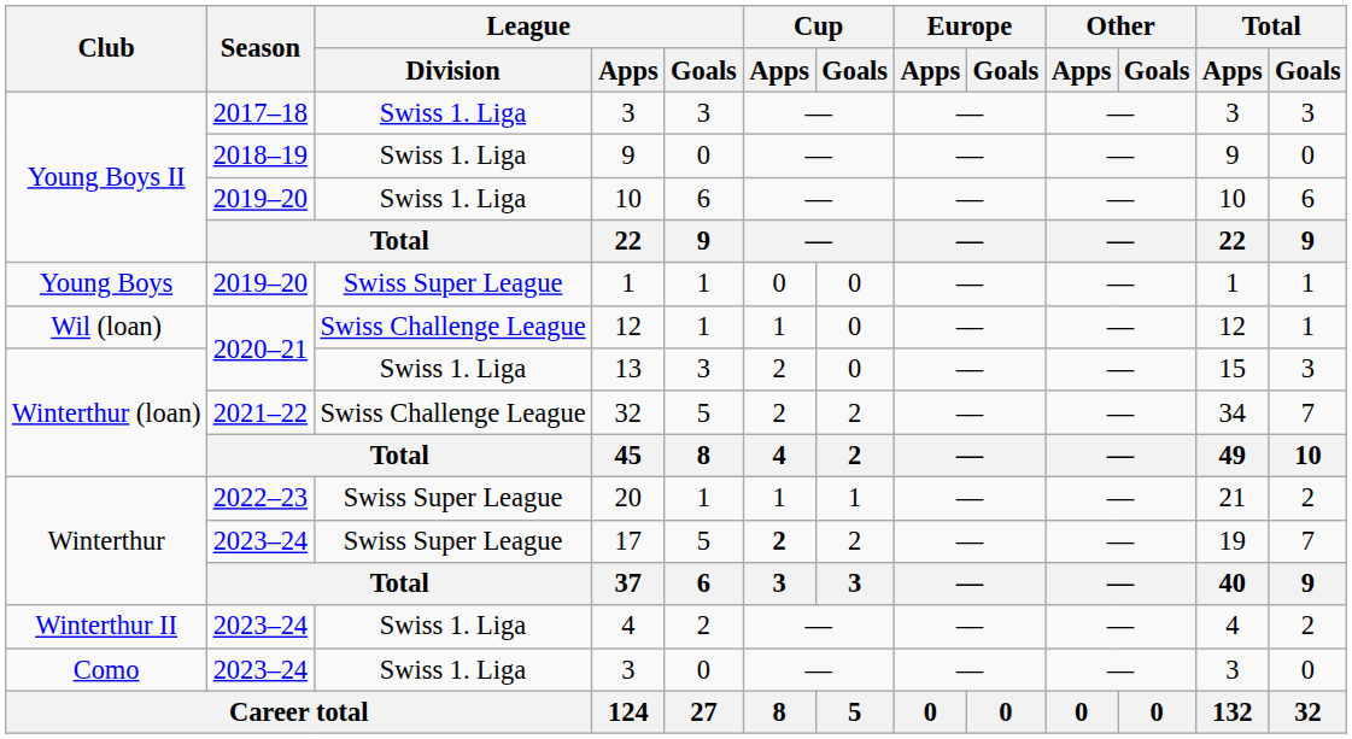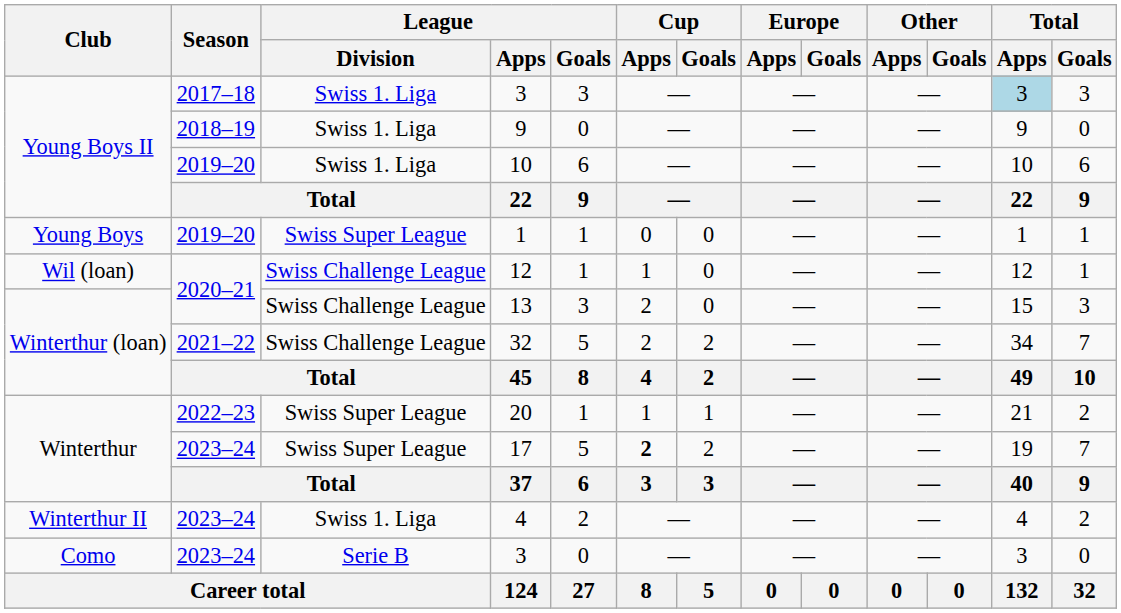Young Boys II / 3 | Total / Apps: no background -> lightblue background
13 | League / Division: Swiss 1. Liga -> Swiss Challenge League
Como / 3 | League / Division: Swiss 1. Liga -> Serie B
